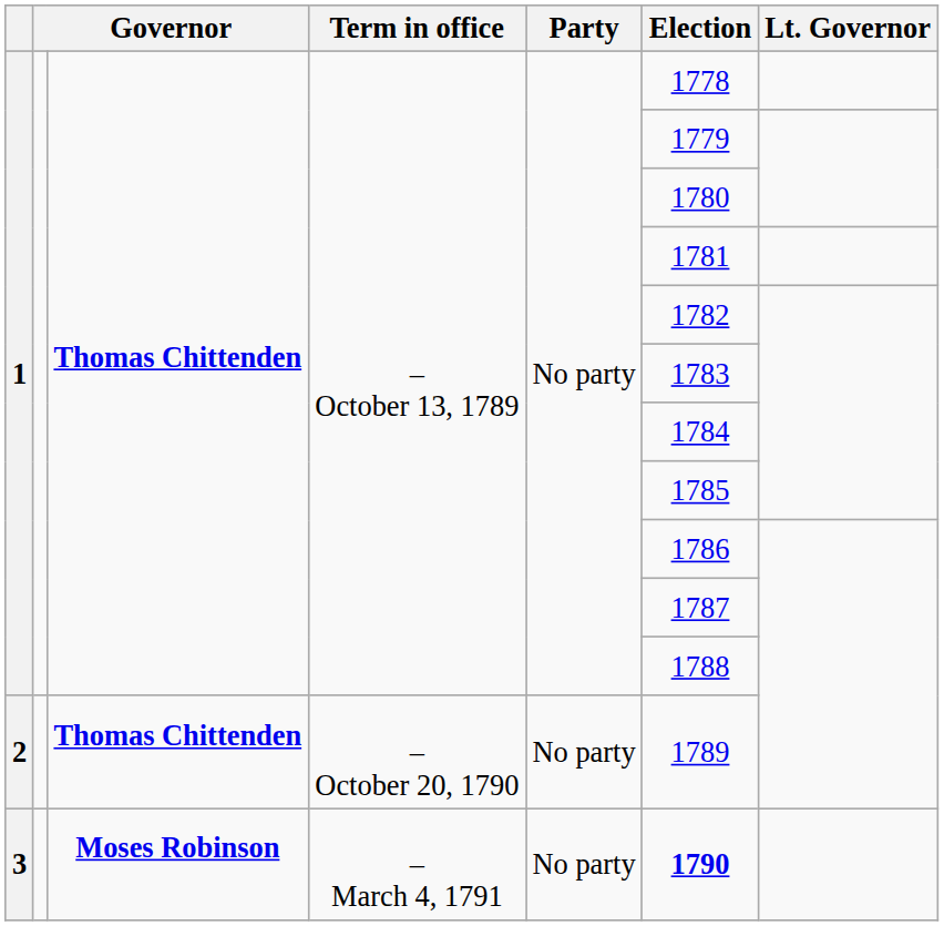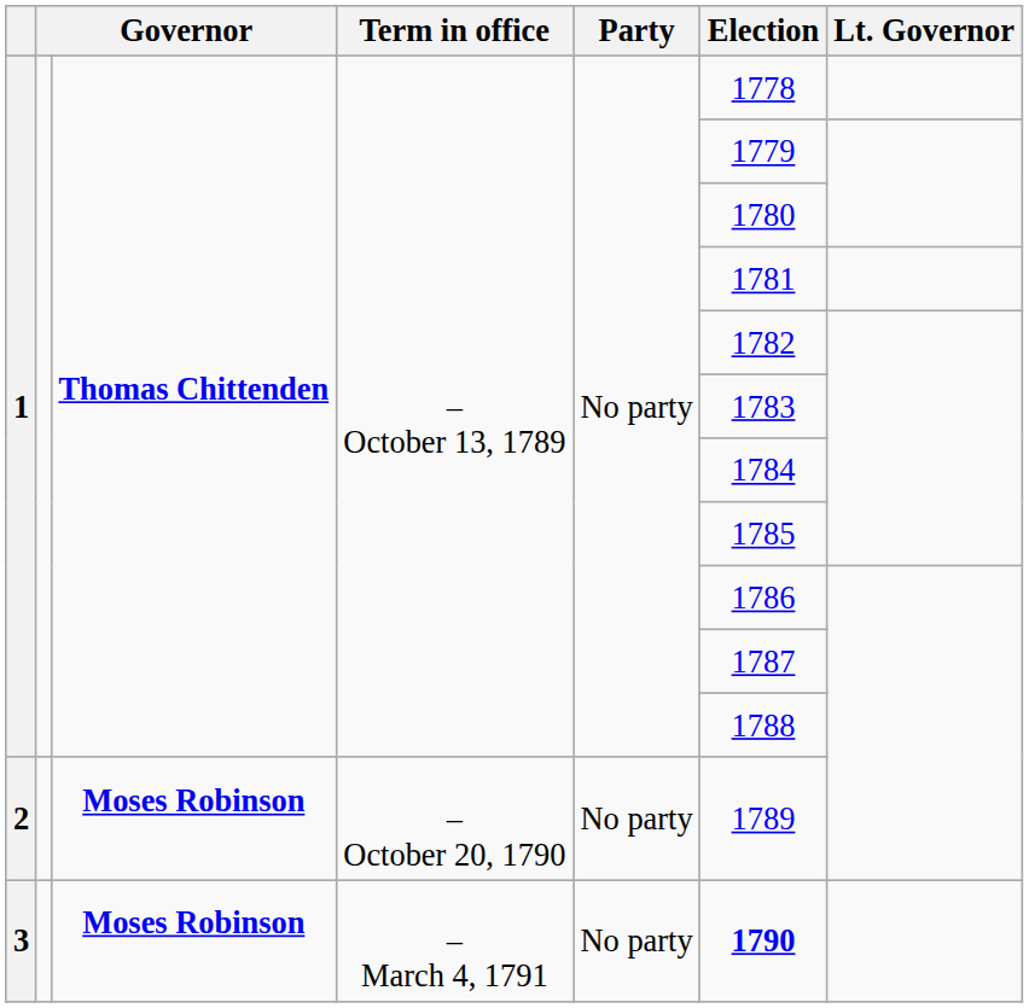2 | column 3: Thomas Chittenden -> Moses Robinson
